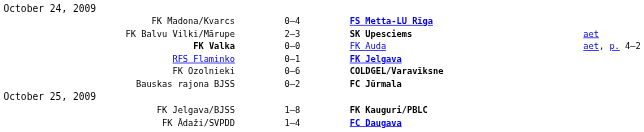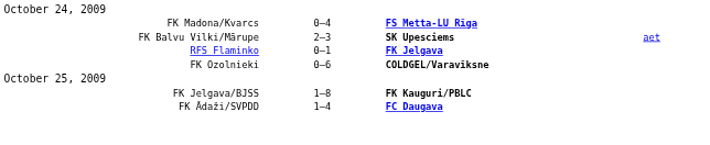- row: FK Valka | 0–0 | FK Auda | aet, p. 4–2
- row: Bauskas rajona BJSS | 0–2 | FC Jūrmala
